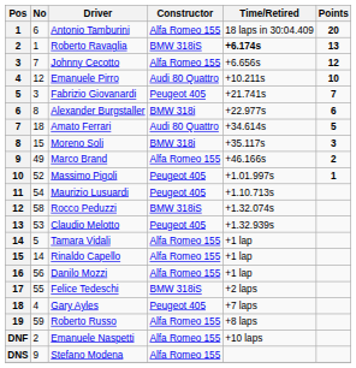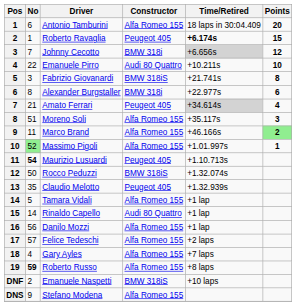Roberto Ravaglia | Constructor: BMW 318iS -> Peugeot 405
Roberto Ravaglia | Points: 13 -> 15
Johnny Cecotto | Constructor: Alfa Romeo 155 -> BMW 318i
Johnny Cecotto | Time/Retired: no background -> lightgrey background
Emanuele Pirro | No: 12 -> 22
Fabrizio Giovanardi | Constructor: Peugeot 405 -> BMW 318iS
Fabrizio Giovanardi | Points: 7 -> 8
Amato Ferrari | No: 18 -> 21
Amato Ferrari | Constructor: Audi 80 Quattro -> Peugeot 405
Amato Ferrari | Time/Retired: no background -> lightgrey background
Amato Ferrari | Points: 5 -> 4
Moreno Soli | No: 15 -> 51
Moreno Soli | Constructor: BMW 318i -> Alfa Romeo 155
Marco Brand | No: 49 -> 11
Marco Brand | Points: no background -> lightgreen background
Massimo Pigoli | No: no background -> lightgreen background
Massimo Pigoli | Constructor: Peugeot 405 -> Alfa Romeo 155
Maurizio Lusuardi | No: normal -> bold
Rocco Peduzzi | No: 58 -> 50
Claudio Melotto | No: 53 -> 35
Rinaldo Capello | Constructor: Alfa Romeo 155 -> Audi 80 Quattro
Felice Tedeschi | No: 55 -> 57
Felice Tedeschi | Constructor: BMW 318iS -> Alfa Romeo 155
Gary Ayles | Constructor: Peugeot 405 -> Alfa Romeo 155
Roberto Russo | No: normal -> bold
Emanuele Naspetti | Constructor: Alfa Romeo 155 -> BMW 318iS
